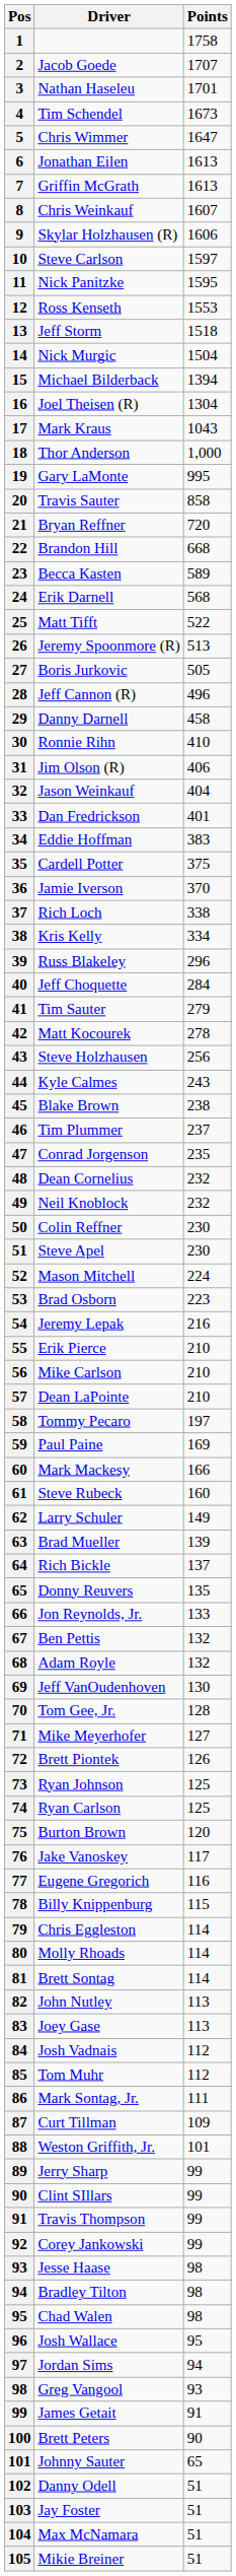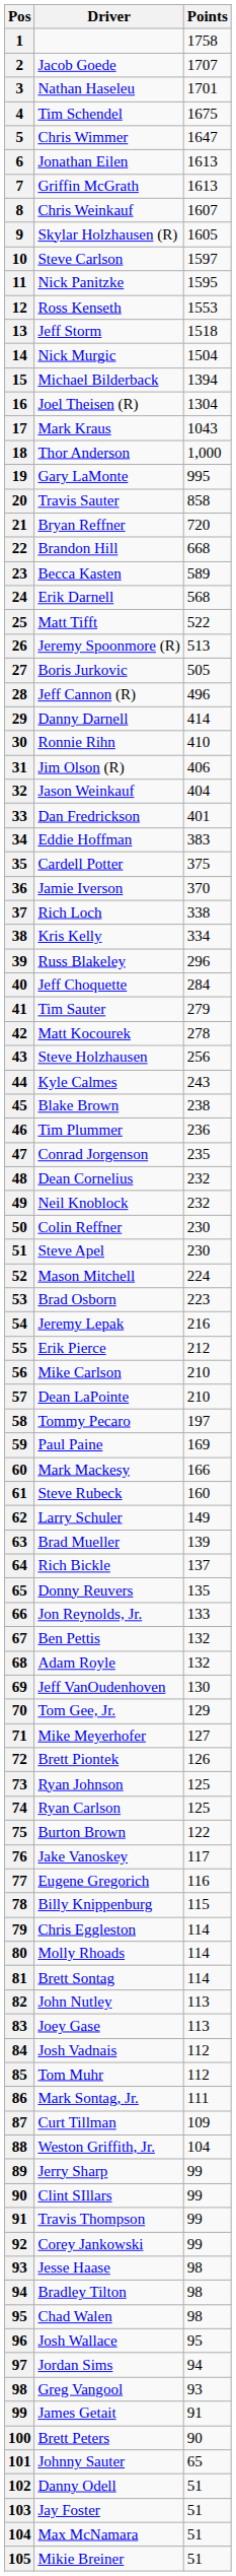Tim Schendel | Points: 1673 -> 1675
Skylar Holzhausen (R) | Points: 1606 -> 1605
Danny Darnell | Points: 458 -> 414
Tim Plummer | Points: 237 -> 236
Erik Pierce | Points: 210 -> 212
Tom Gee, Jr. | Points: 128 -> 129
Burton Brown | Points: 120 -> 122
Weston Griffith, Jr. | Points: 101 -> 104
